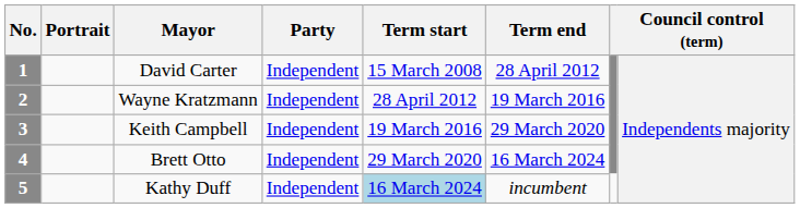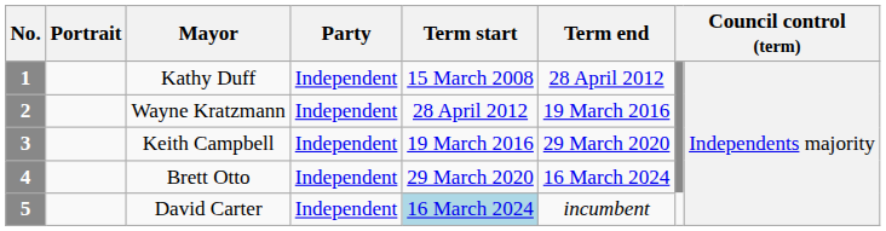1 | Mayor: David Carter -> Kathy Duff
5 | Mayor: Kathy Duff -> David Carter
